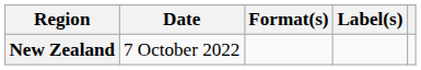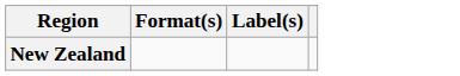- column: Date | 7 October 2022
